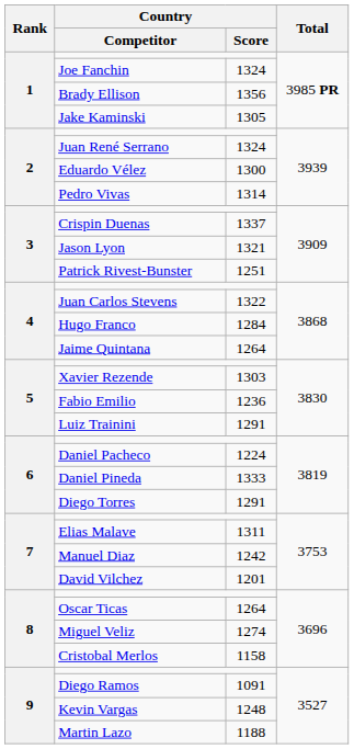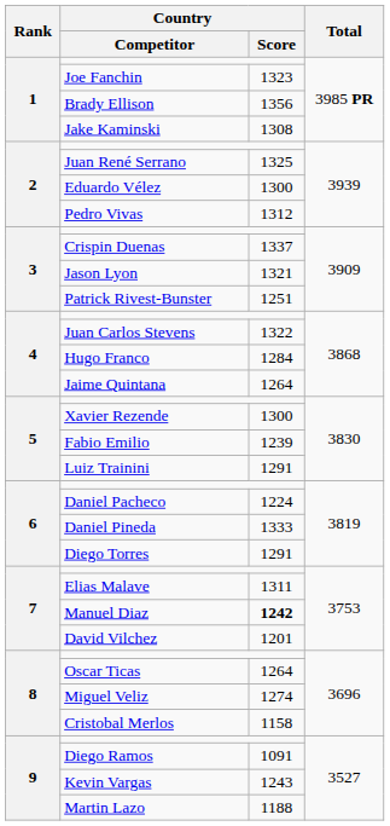Joe Fanchin | Country / Score: 1324 -> 1323
Jake Kaminski | Country / Score: 1305 -> 1308
Juan René Serrano | Country / Score: 1324 -> 1325
Pedro Vivas | Country / Score: 1314 -> 1312
Xavier Rezende | Country / Score: 1303 -> 1300
Fabio Emilio | Country / Score: 1236 -> 1239
Manuel Diaz | Country / Score: normal -> bold
Kevin Vargas | Country / Score: 1248 -> 1243
